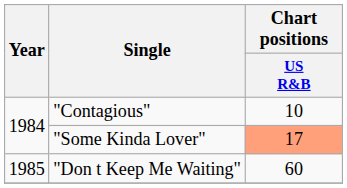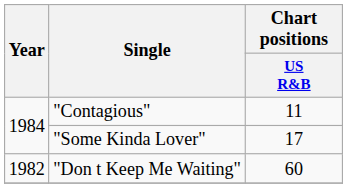"Contagious" | Chart positions / US R&B: 10 -> 11
"Some Kinda Lover" | Chart positions / US R&B: lightsalmon background -> no background
"Don t Keep Me Waiting" | Year: 1985 -> 1982
